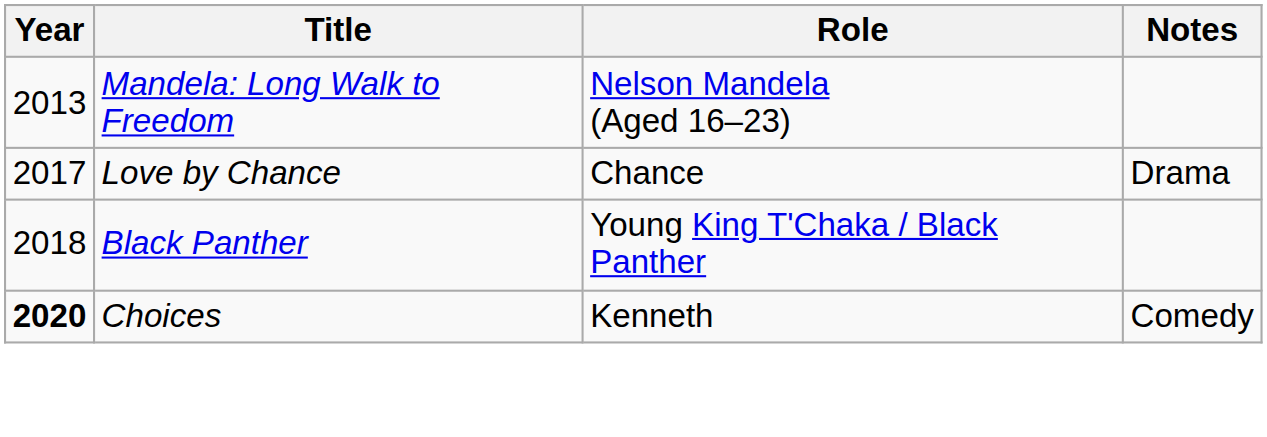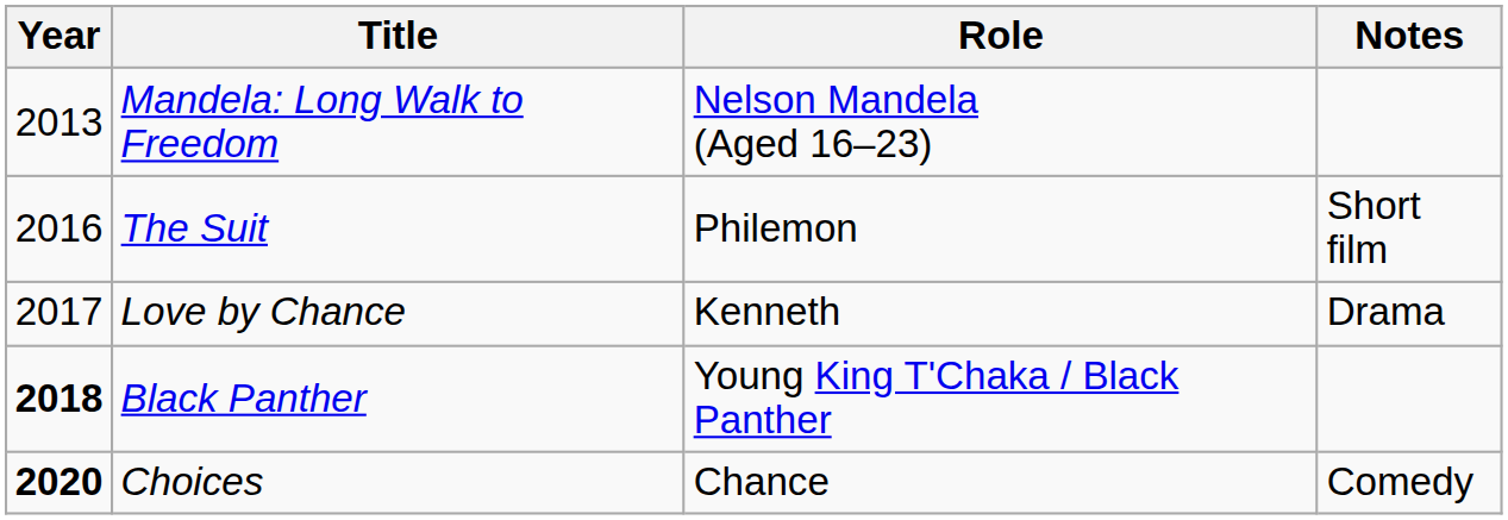+ row: 2016 | The Suit | Philemon | Short film
Love by Chance | Role: Chance -> Kenneth
Black Panther | Year: normal -> bold
Choices | Role: Kenneth -> Chance
